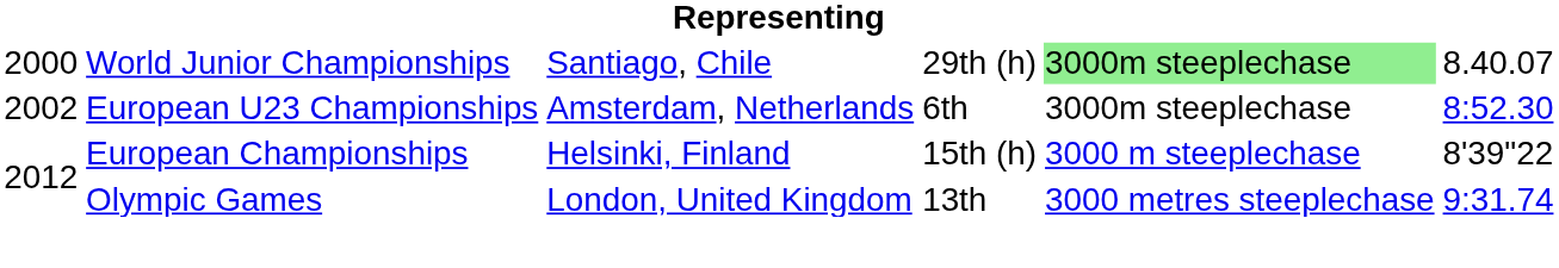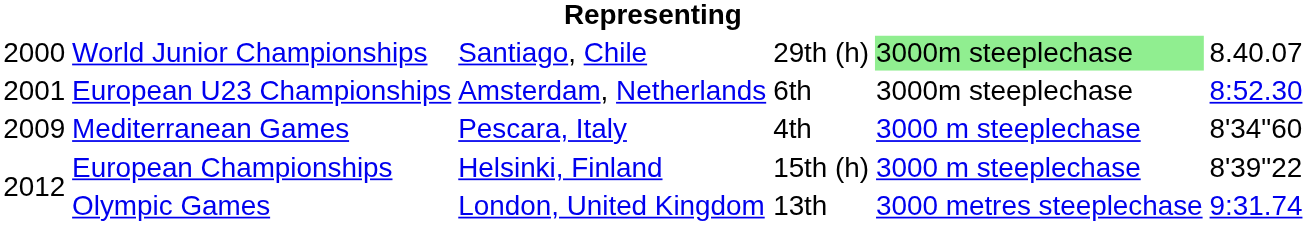European U23 Championships | column 1: 2002 -> 2001
+ row: 2009 | Mediterranean Games | Pescara, Italy | 4th | 3000 m steeplechase | 8'34"60
